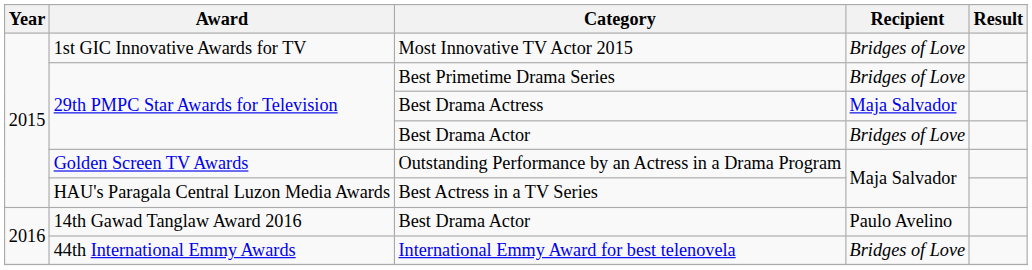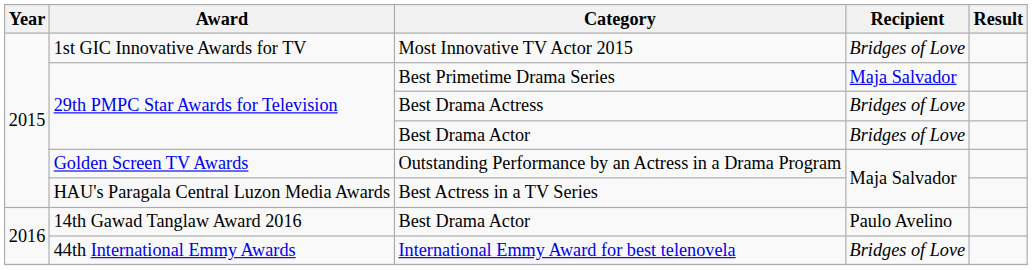Best Primetime Drama Series | Recipient: Bridges of Love -> Maja Salvador
Best Drama Actress | Recipient: Maja Salvador -> Bridges of Love
